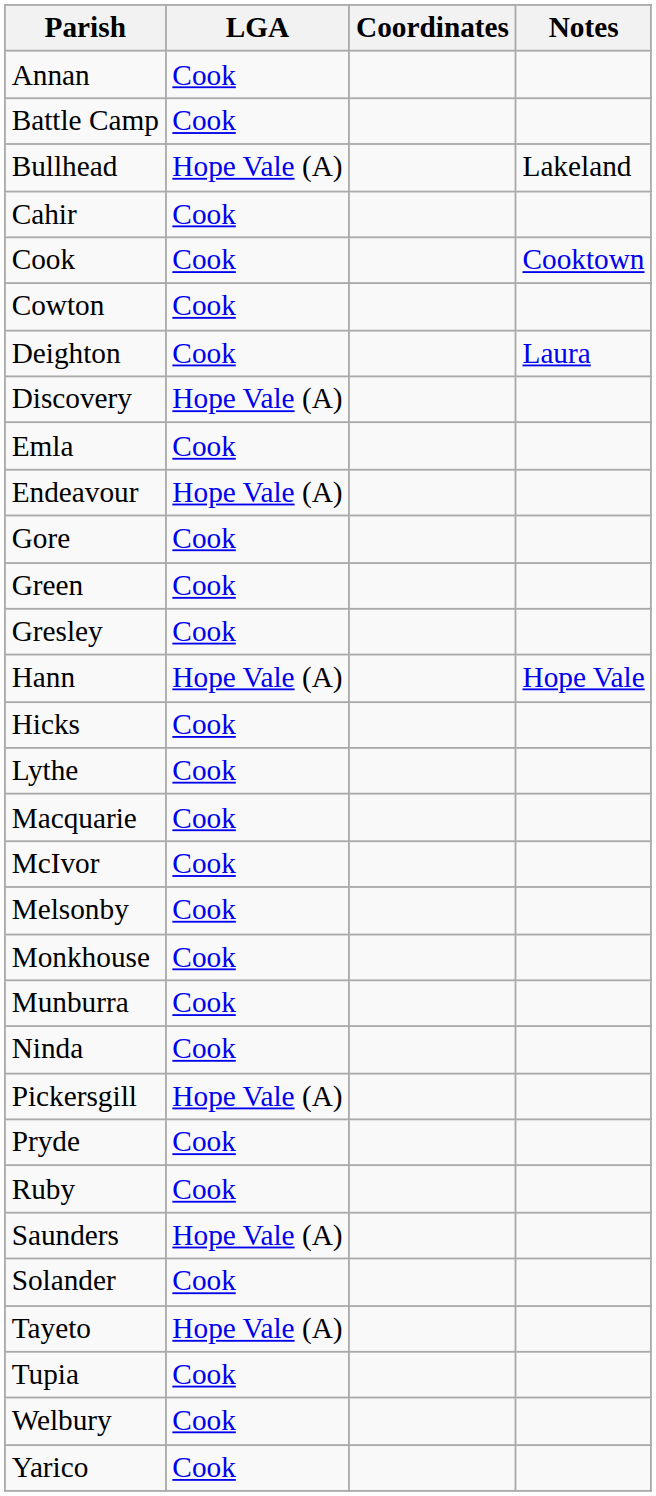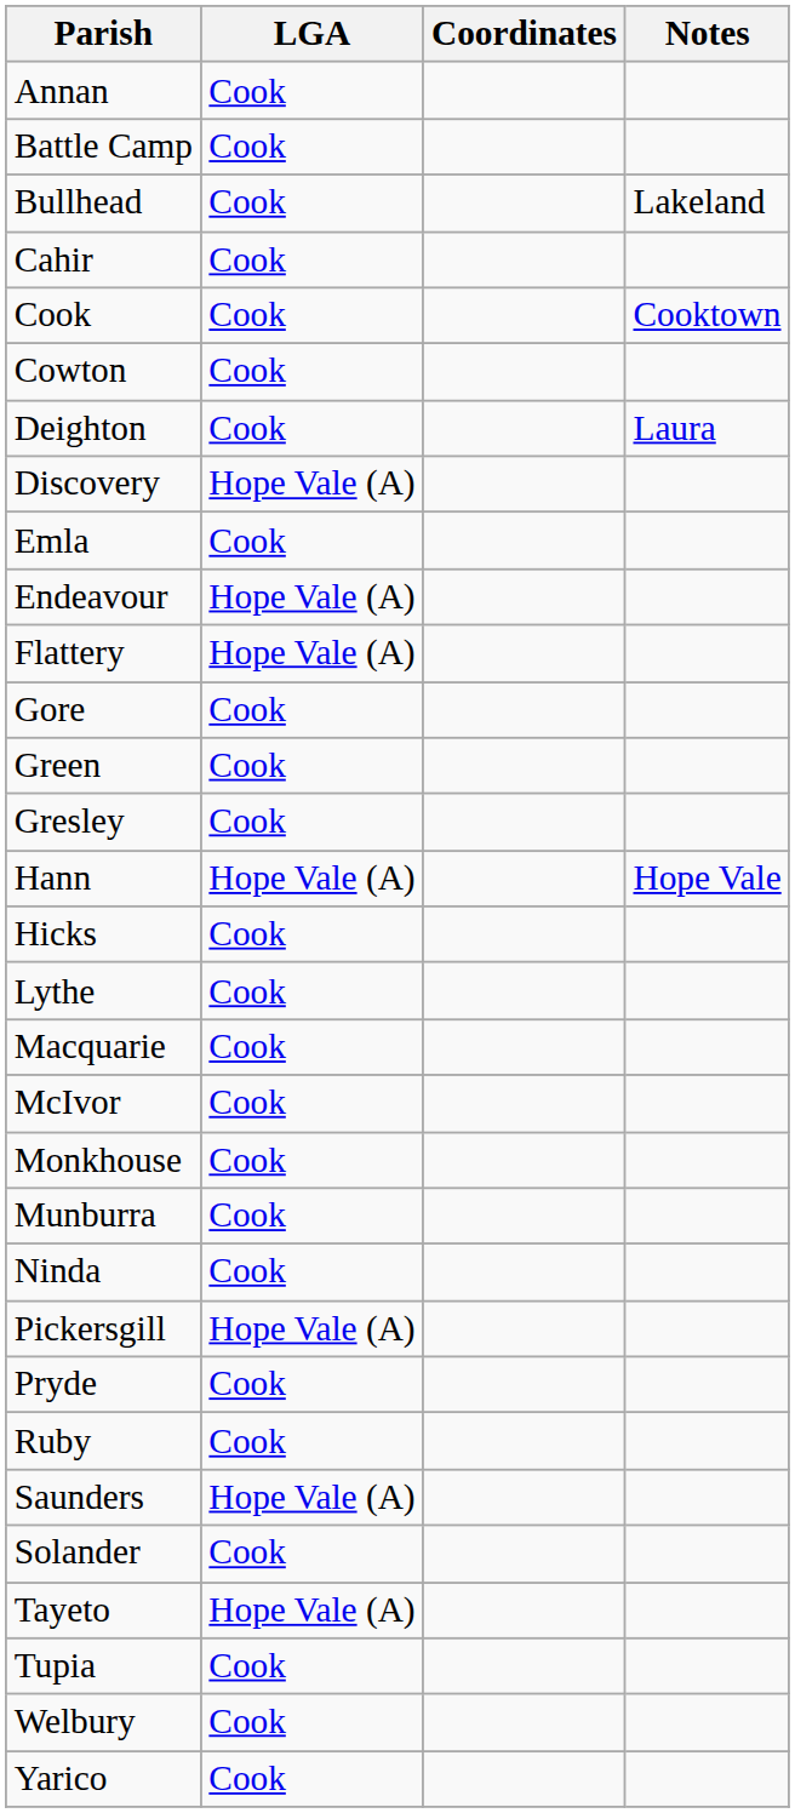Bullhead | LGA: Hope Vale (A) -> Cook
+ row: Flattery | Hope Vale (A)
- row: Melsonby | Cook
